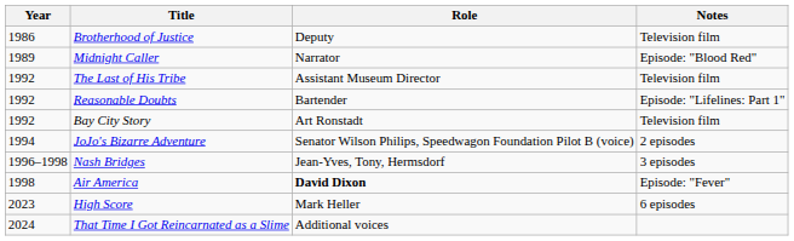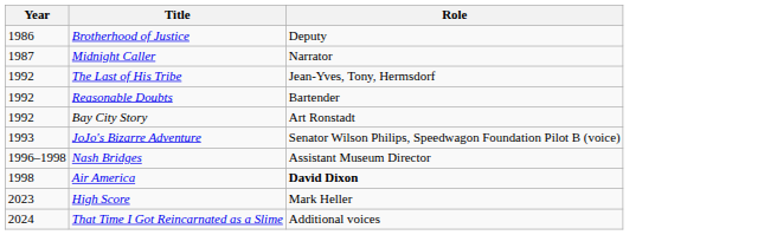- column: Notes | Television film | Episode: "Blood Red" | Television film | Episode: "Lifelines: Part 1" | Television film | 2 episodes | 3 episodes | Episode: "Fever" | 6 episodes
Midnight Caller | Year: 1989 -> 1987
The Last of His Tribe | Role: Assistant Museum Director -> Jean-Yves, Tony, Hermsdorf
JoJo's Bizarre Adventure | Year: 1994 -> 1993
Nash Bridges | Role: Jean-Yves, Tony, Hermsdorf -> Assistant Museum Director
